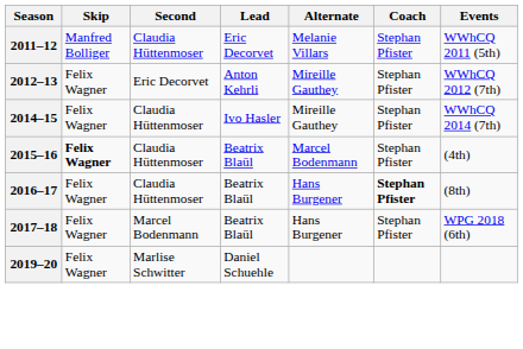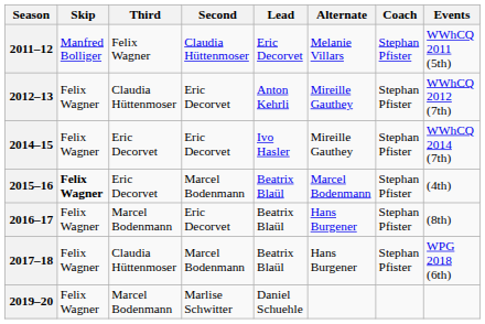+ column: Third | Felix Wagner | Claudia Hüttenmoser | Eric Decorvet | Eric Decorvet | Marcel Bodenmann | Claudia Hüttenmoser | Marcel Bodenmann
2014–15 | Second: Claudia Hüttenmoser -> Eric Decorvet
2015–16 | Second: Claudia Hüttenmoser -> Marcel Bodenmann
2016–17 | Second: Claudia Hüttenmoser -> Eric Decorvet
2016–17 | Coach: bold -> normal
